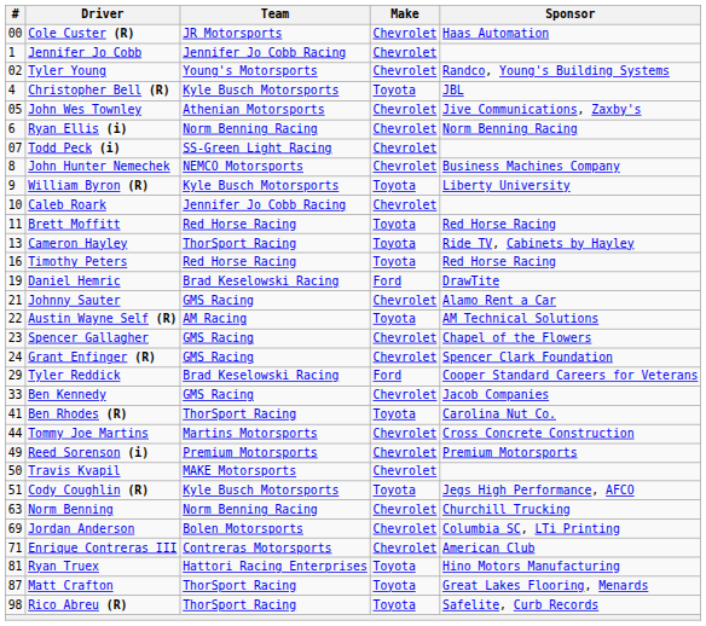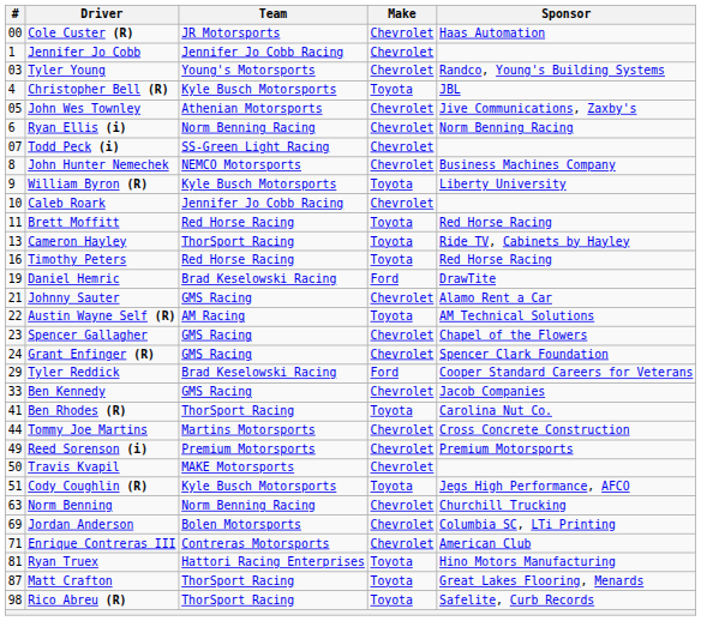Tyler Young | #: 02 -> 03
